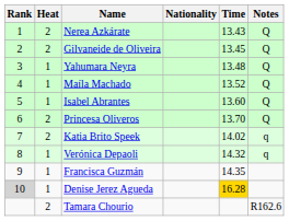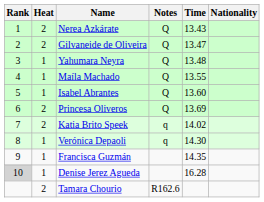columns swapped: Nationality <-> Notes
Gilvaneide de Oliveira | Time: 13.45 -> 13.47
Maíla Machado | Time: 13.52 -> 13.55
Princesa Oliveros | Time: 13.70 -> 13.69
Verónica Depaoli | Time: 14.32 -> 14.30
Denise Jerez Agueda | Time: gold background -> no background
